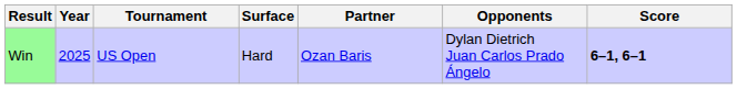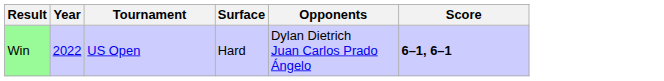- column: Partner | Ozan Baris
Win | Year: 2025 -> 2022
